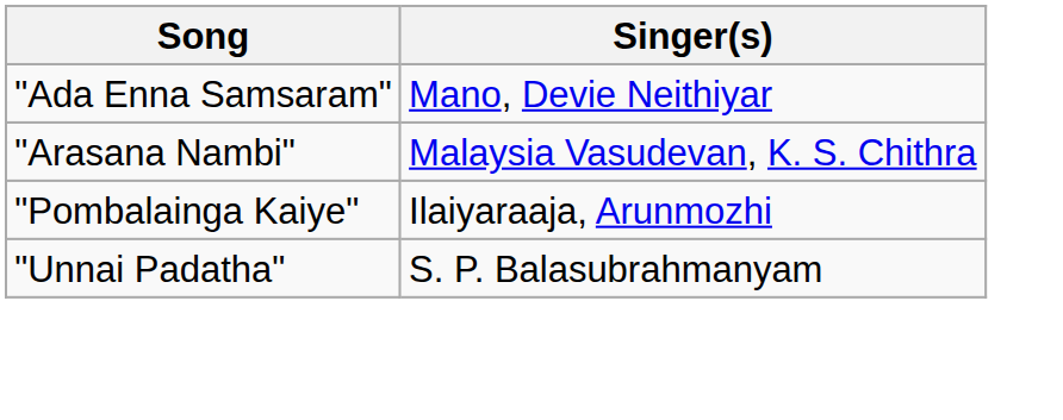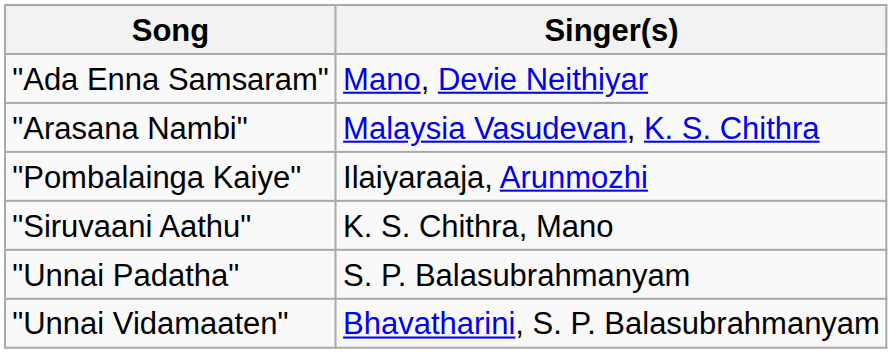+ row: "Siruvaani Aathu" | K. S. Chithra, Mano
+ row: "Unnai Vidamaaten" | Bhavatharini, S. P. Balasubrahmanyam
